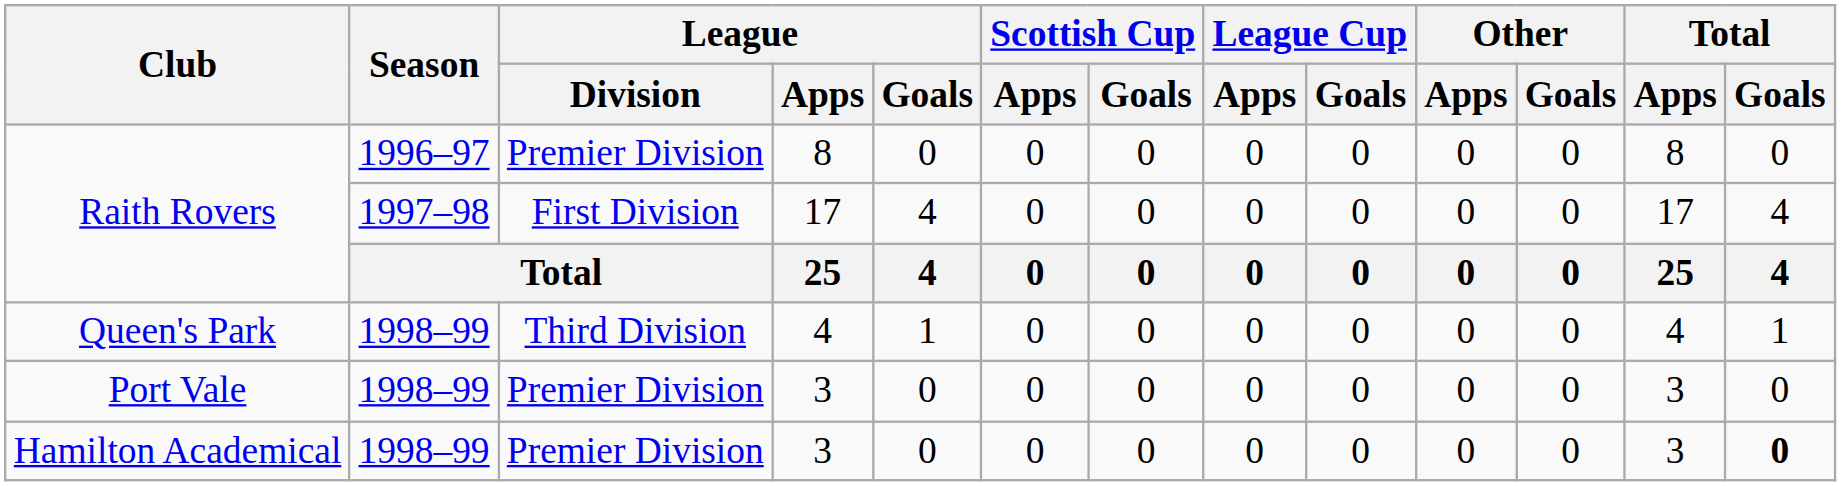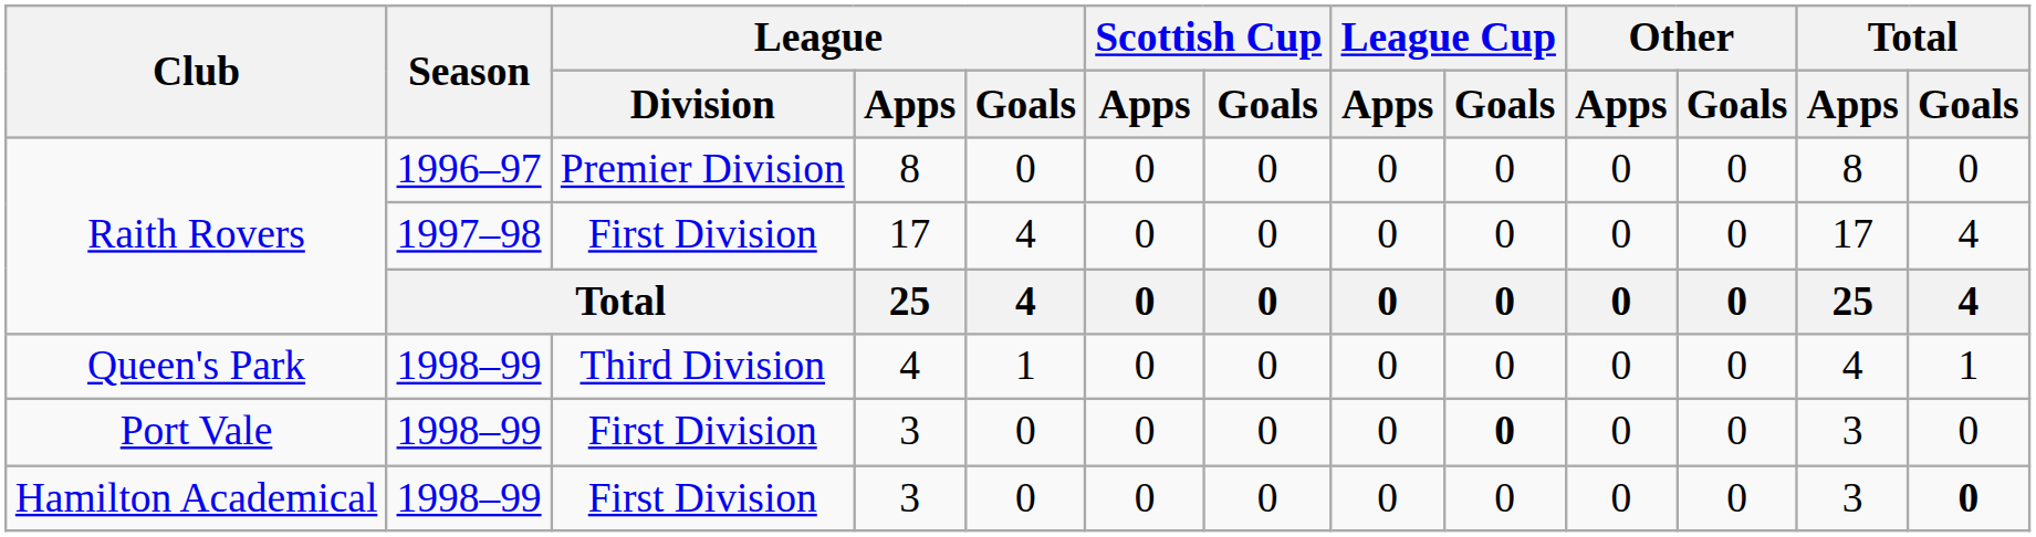Port Vale | League / Division: Premier Division -> First Division
Port Vale | League Cup / Goals: normal -> bold
Hamilton Academical | League / Division: Premier Division -> First Division
